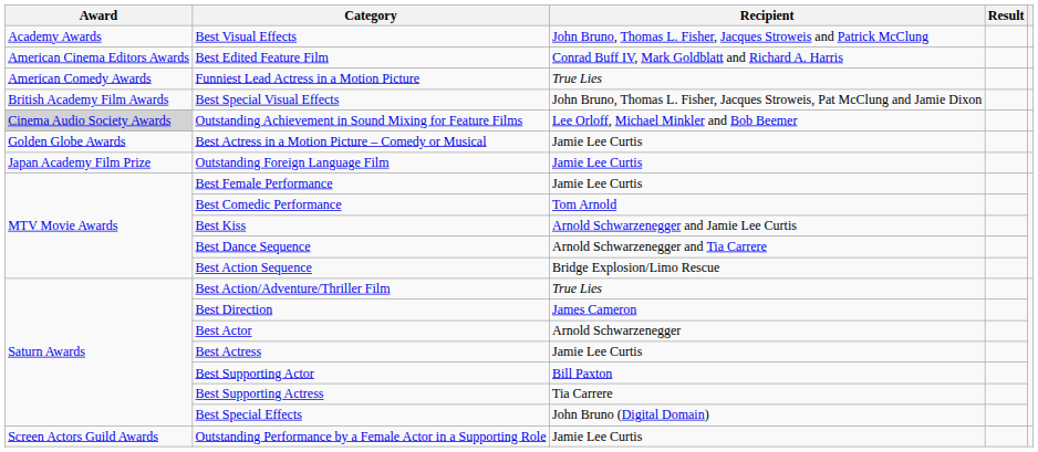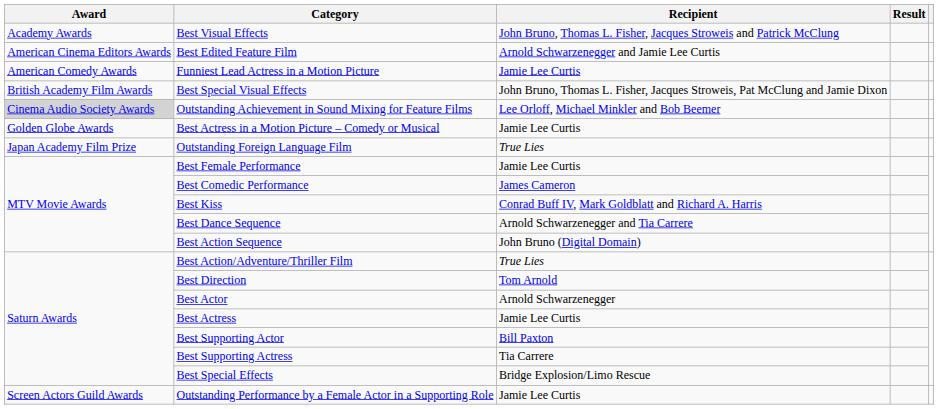Best Edited Feature Film | Recipient: Conrad Buff IV, Mark Goldblatt and Richard A. Harris -> Arnold Schwarzenegger and Jamie Lee Curtis
Funniest Lead Actress in a Motion Picture | Recipient: True Lies -> Jamie Lee Curtis
Outstanding Foreign Language Film | Recipient: Jamie Lee Curtis -> True Lies
Best Comedic Performance | Recipient: Tom Arnold -> James Cameron
Best Kiss | Recipient: Arnold Schwarzenegger and Jamie Lee Curtis -> Conrad Buff IV, Mark Goldblatt and Richard A. Harris
Best Action Sequence | Recipient: Bridge Explosion/Limo Rescue -> John Bruno (Digital Domain)
Best Direction | Recipient: James Cameron -> Tom Arnold
Best Special Effects | Recipient: John Bruno (Digital Domain) -> Bridge Explosion/Limo Rescue
